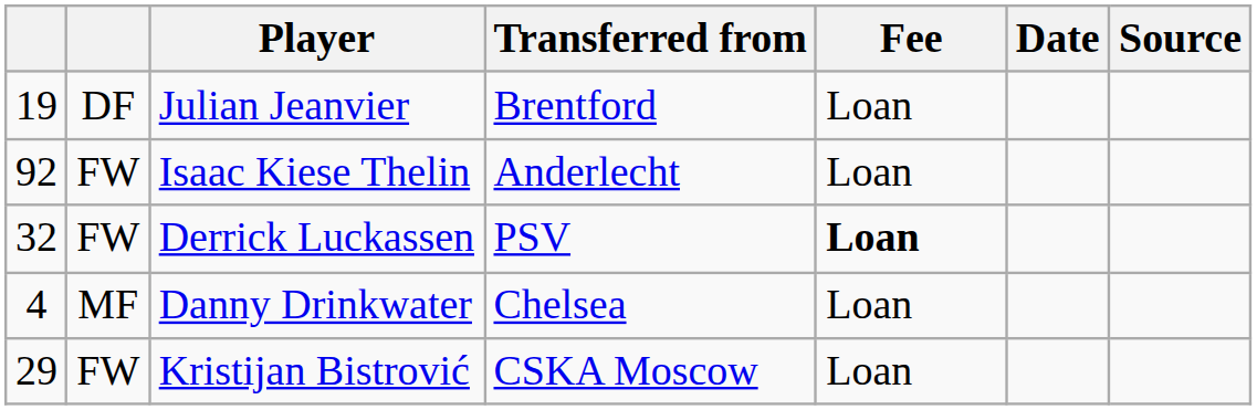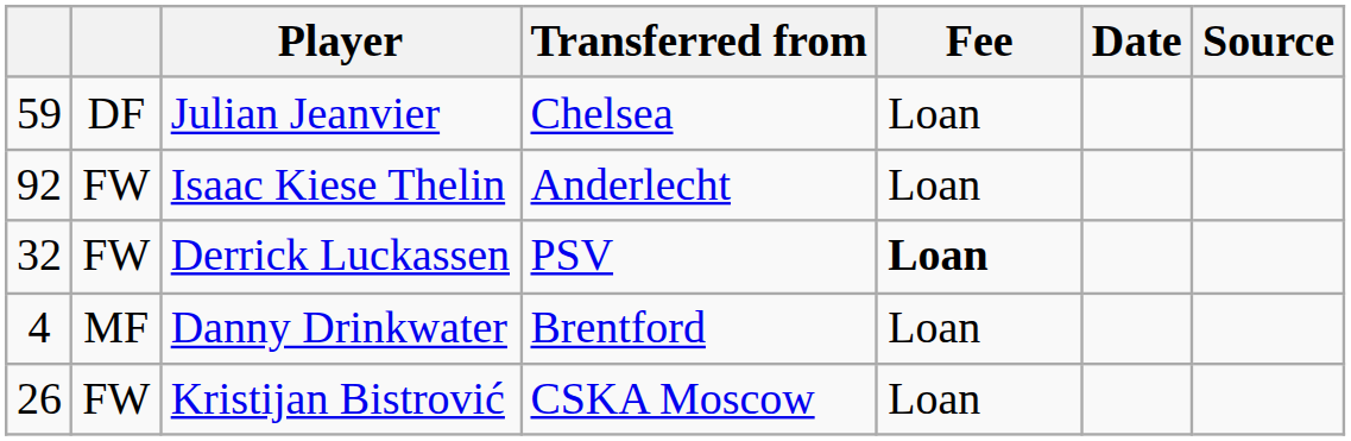Julian Jeanvier | column 1: 19 -> 59
Julian Jeanvier | Transferred from: Brentford -> Chelsea
Danny Drinkwater | Transferred from: Chelsea -> Brentford
Kristijan Bistrović | column 1: 29 -> 26
